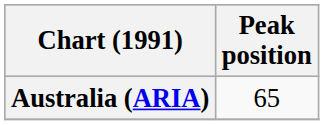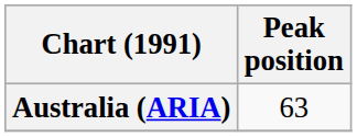Australia (ARIA) | Peak position: 65 -> 63
